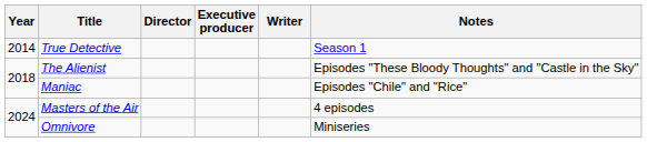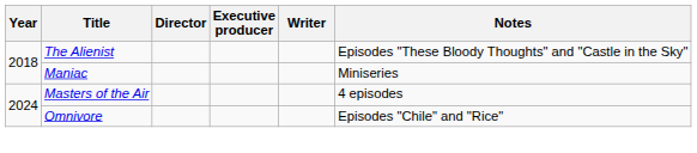- row: 2014 | True Detective | Season 1
Maniac | Notes: Episodes "Chile" and "Rice" -> Miniseries
Omnivore | Notes: Miniseries -> Episodes "Chile" and "Rice"
